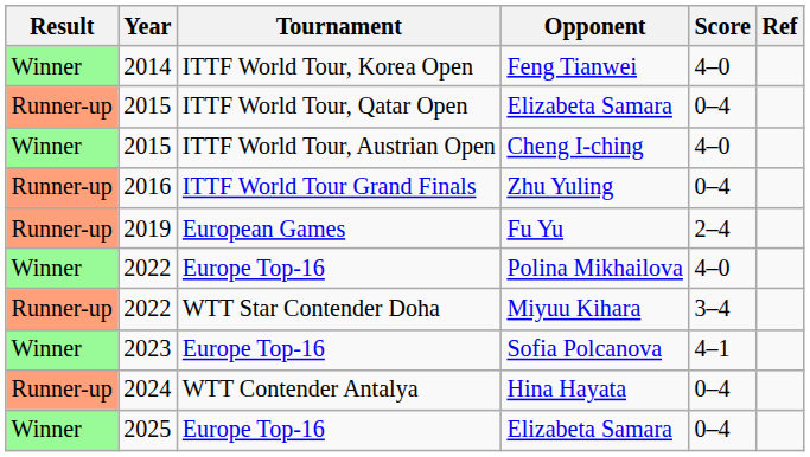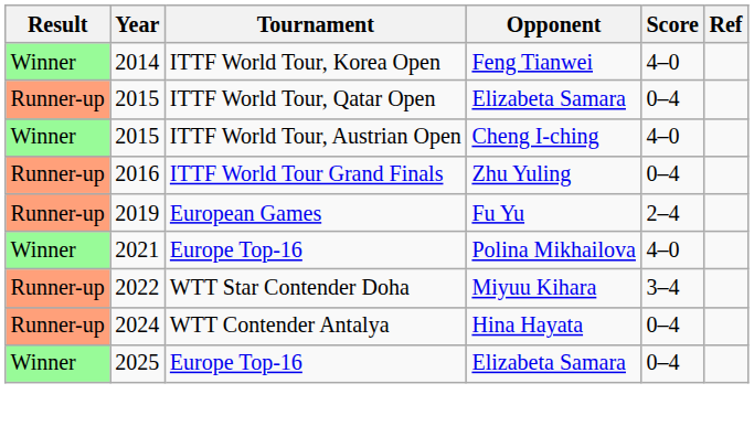Polina Mikhailova | Year: 2022 -> 2021
- row: Winner | 2023 | Europe Top-16 | Sofia Polcanova | 4–1
